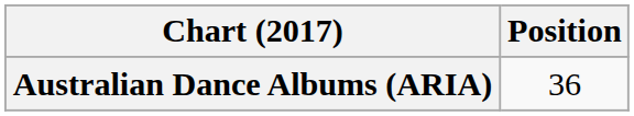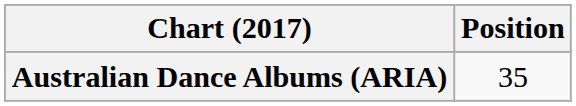Australian Dance Albums (ARIA) | Position: 36 -> 35
